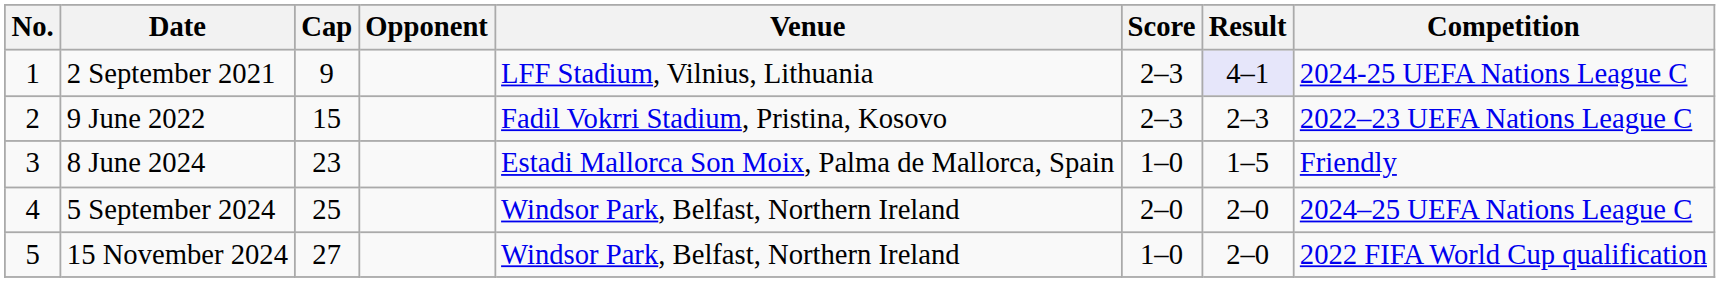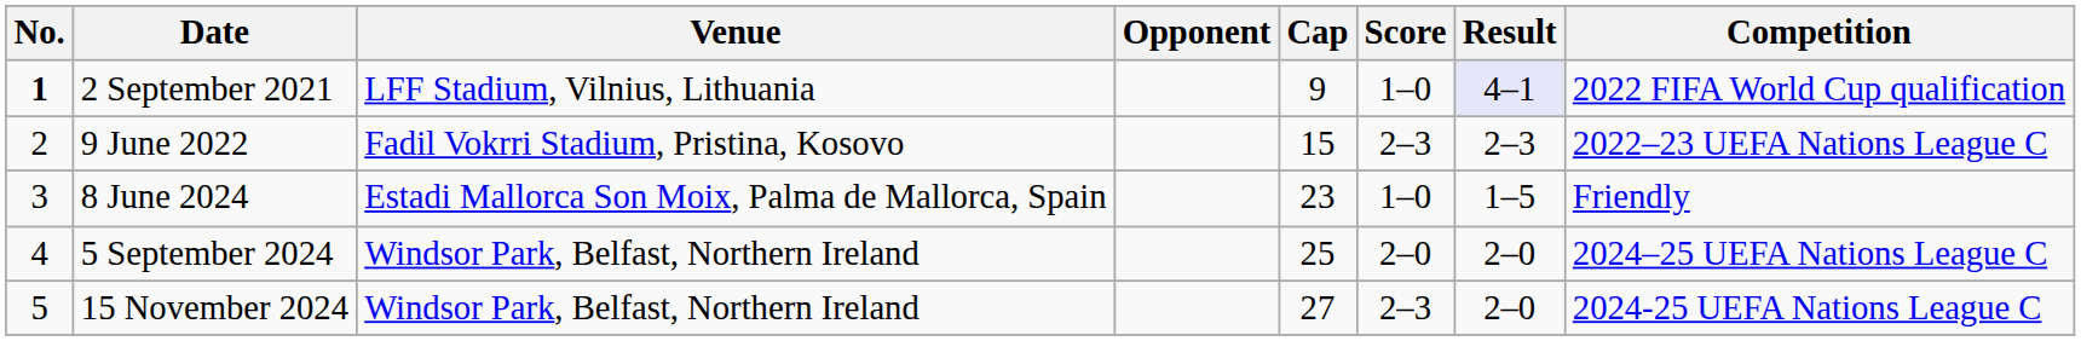columns swapped: Venue <-> Cap
2 September 2021 | No.: normal -> bold
2 September 2021 | Score: 2–3 -> 1–0
2 September 2021 | Competition: 2024-25 UEFA Nations League C -> 2022 FIFA World Cup qualification
15 November 2024 | Score: 1–0 -> 2–3
15 November 2024 | Competition: 2022 FIFA World Cup qualification -> 2024-25 UEFA Nations League C
